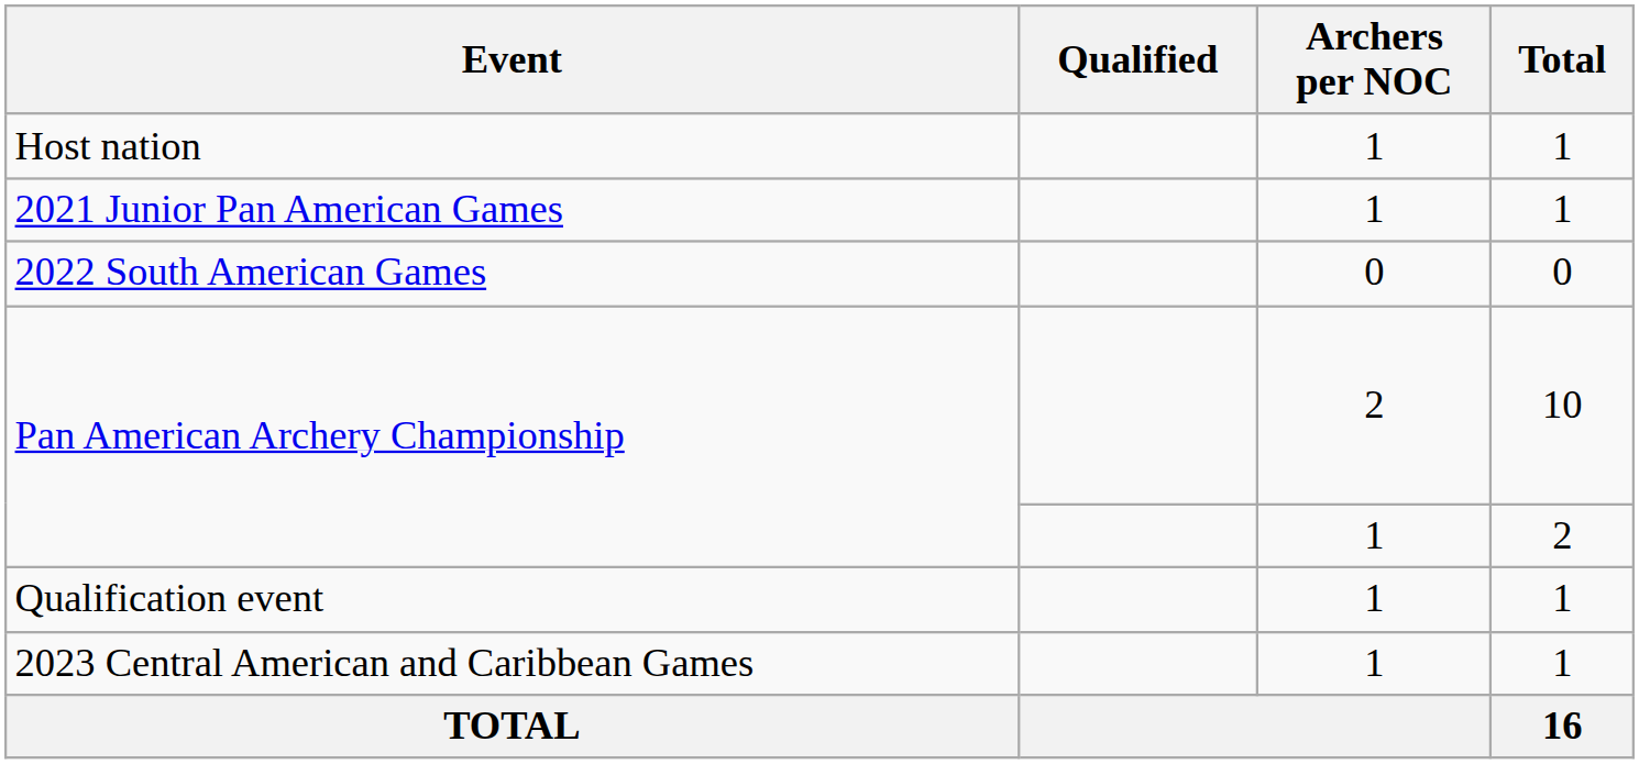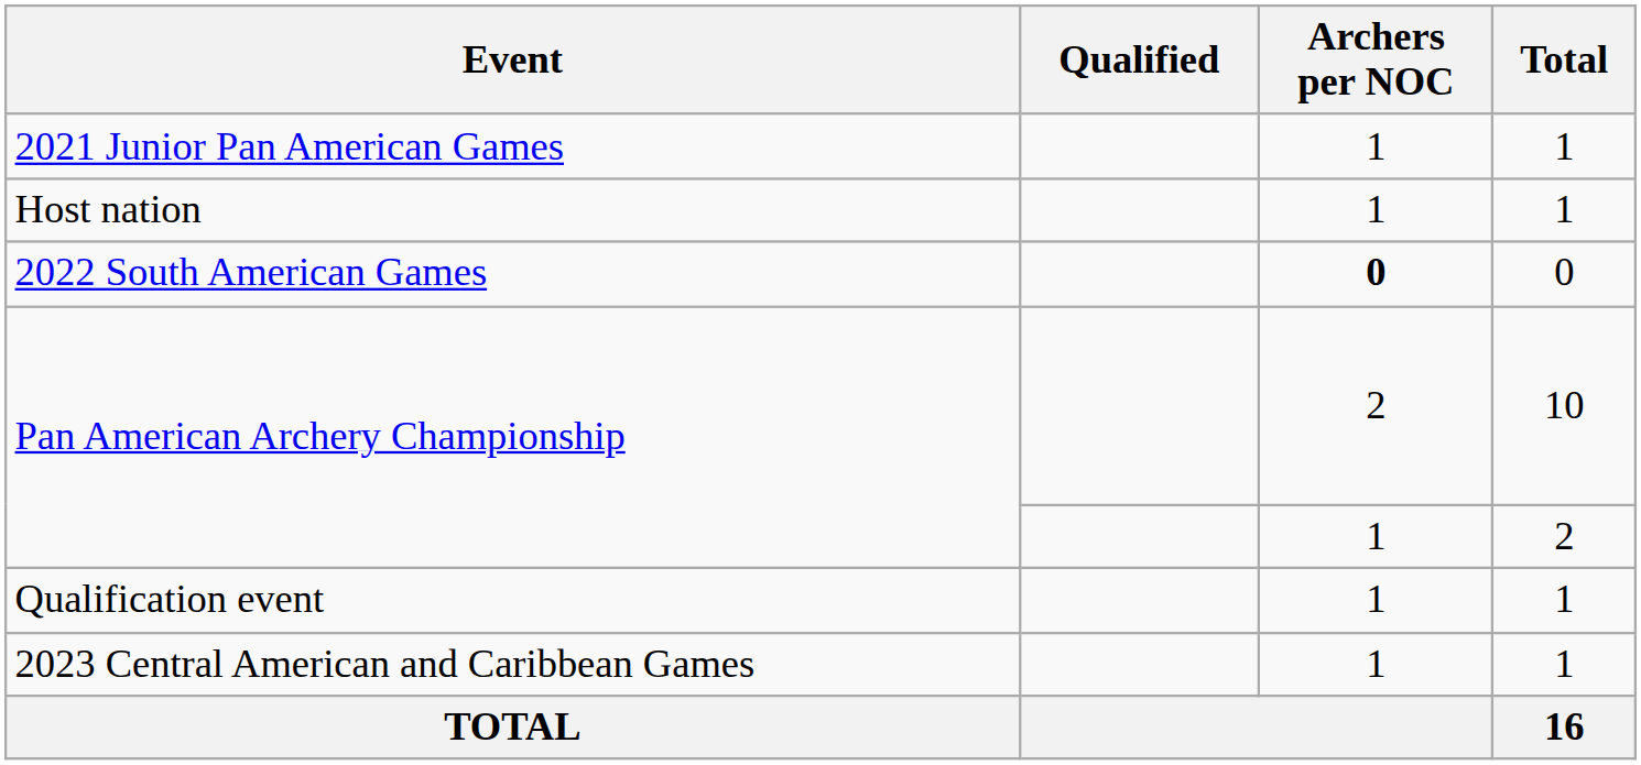rows swapped: Host nation <-> 2021 Junior Pan American Games
2022 South American Games | Archers per NOC: normal -> bold
